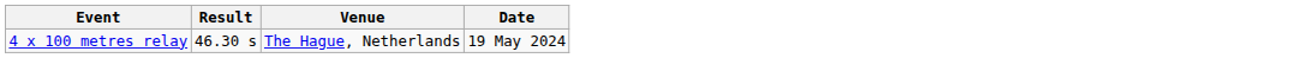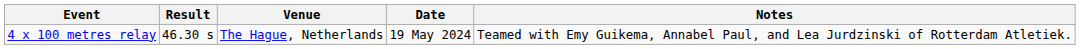+ column: Notes | Teamed with Emy Guikema, Annabel Paul, and Lea Jurdzinski of Rotterdam Atletiek.
